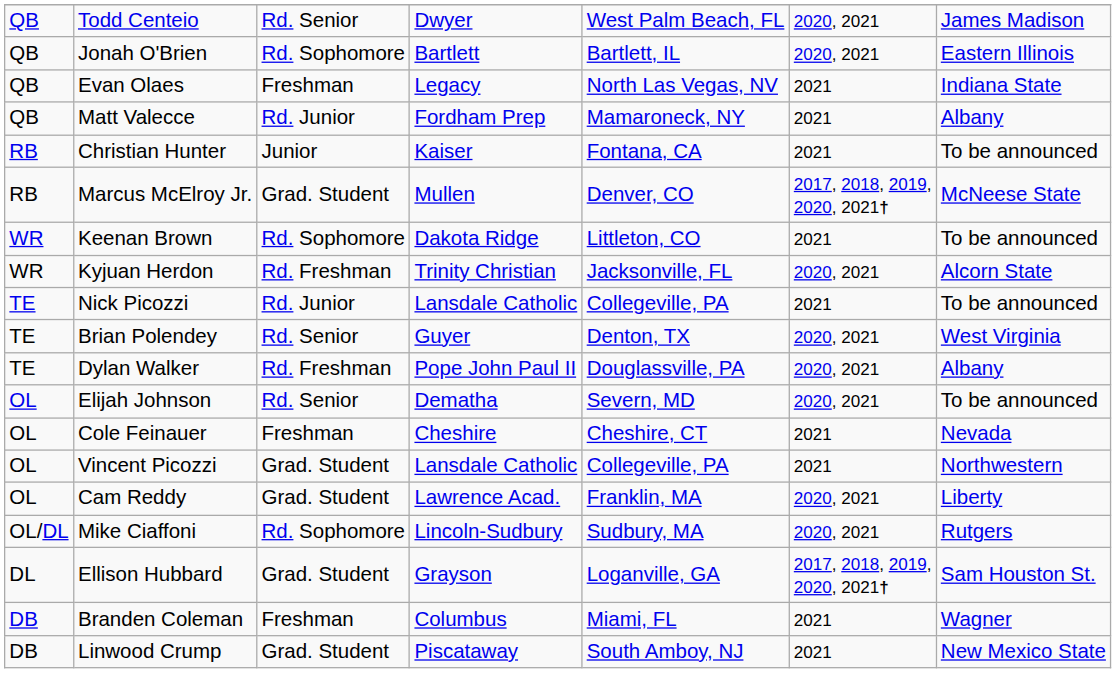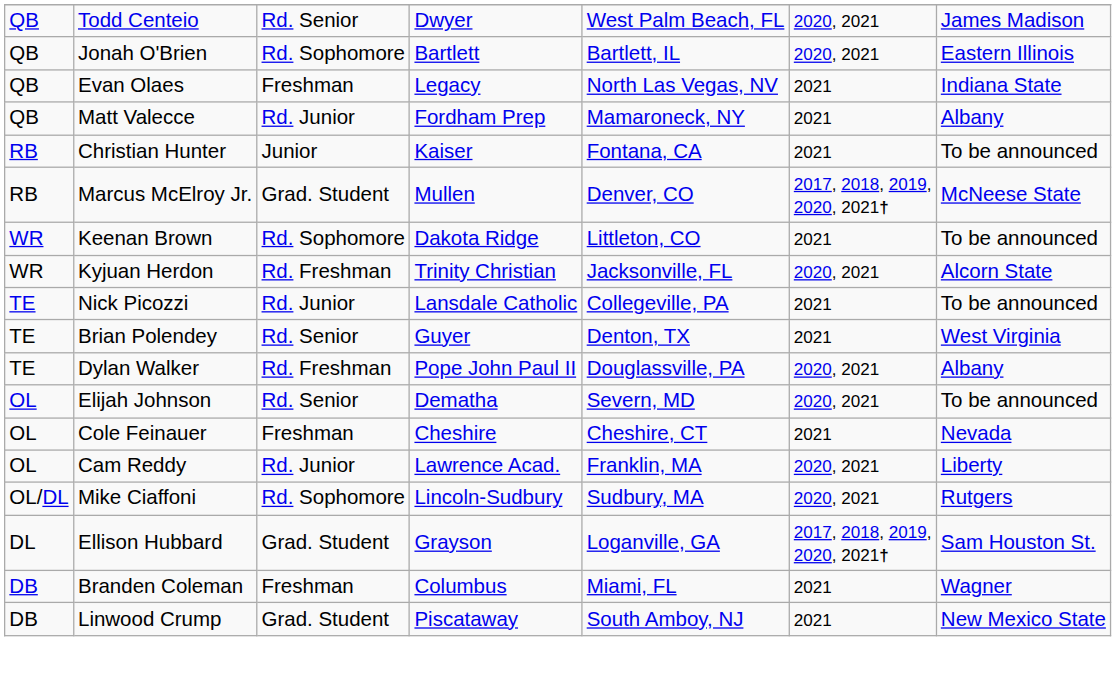Brian Polendey | column 6: 2020, 2021 -> 2021
- row: OL | Vincent Picozzi | Grad. Student | Lansdale Catholic | Collegeville, PA | 2021 | Northwestern
Cam Reddy | column 3: Grad. Student -> Rd. Junior
